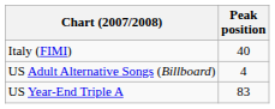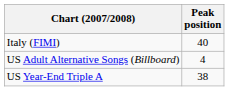US Year-End Triple A | Peak position: 83 -> 38
